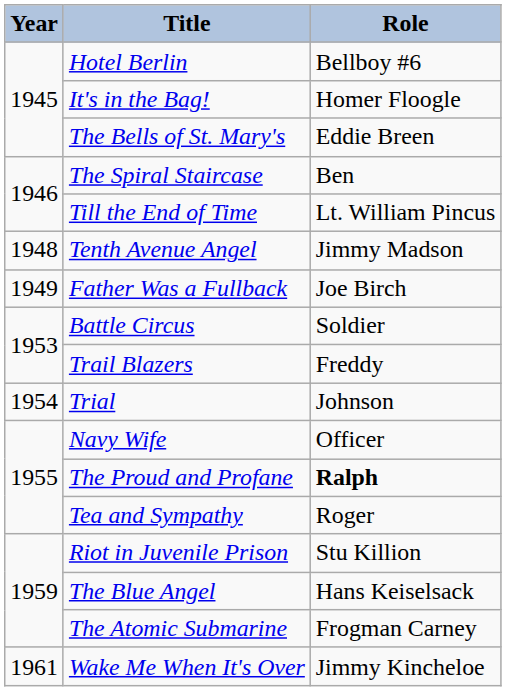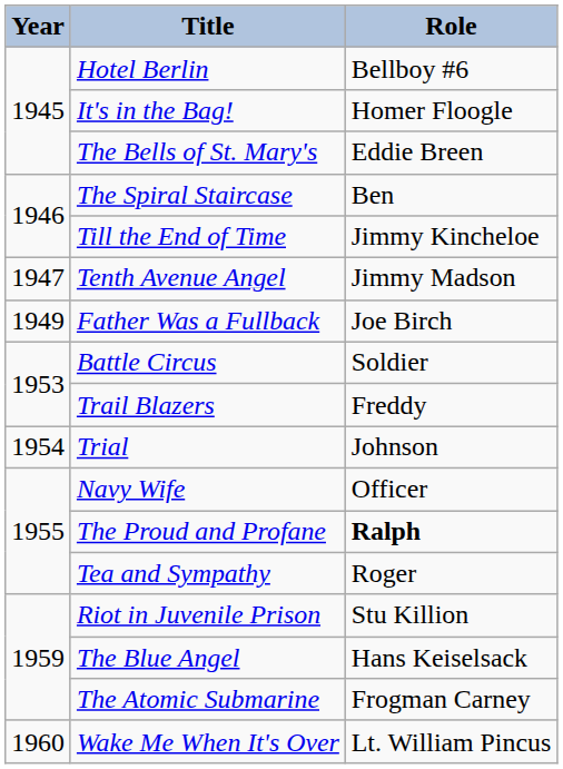Till the End of Time | Role: Lt. William Pincus -> Jimmy Kincheloe
Tenth Avenue Angel | Year: 1948 -> 1947
Wake Me When It's Over | Year: 1961 -> 1960
Wake Me When It's Over | Role: Jimmy Kincheloe -> Lt. William Pincus
